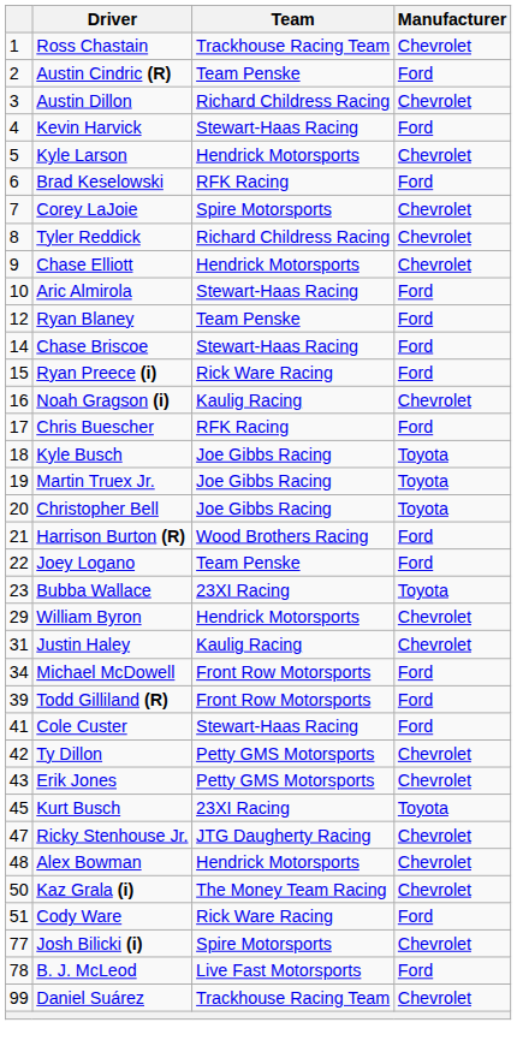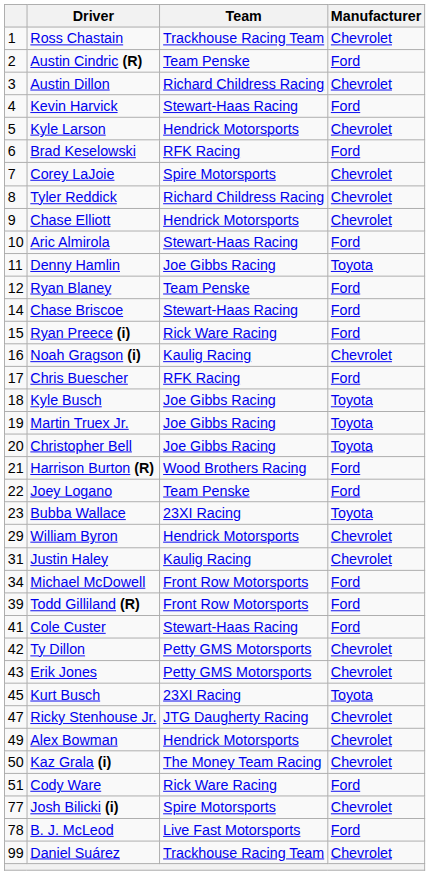+ row: 11 | Denny Hamlin | Joe Gibbs Racing | Toyota
Alex Bowman | column 1: 48 -> 49
